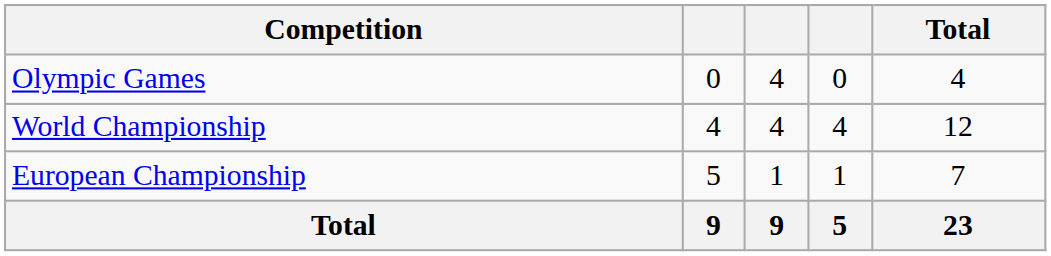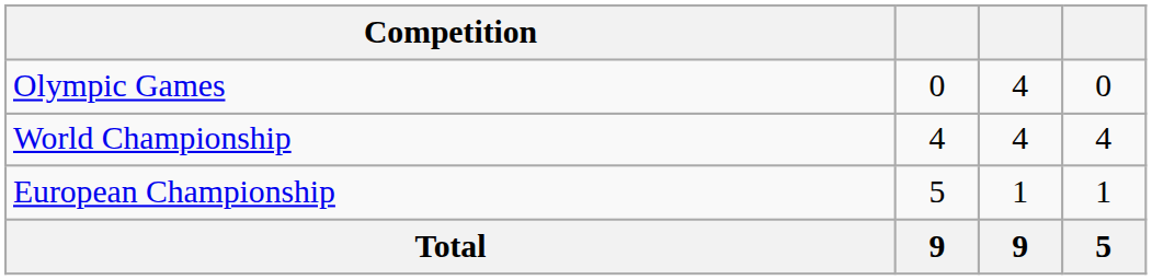- column: Total | 4 | 12 | 7 | 23
